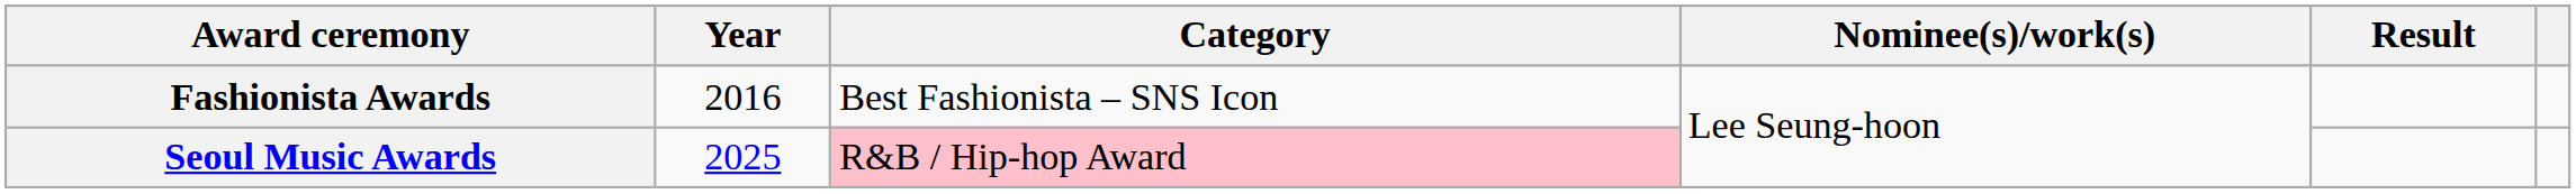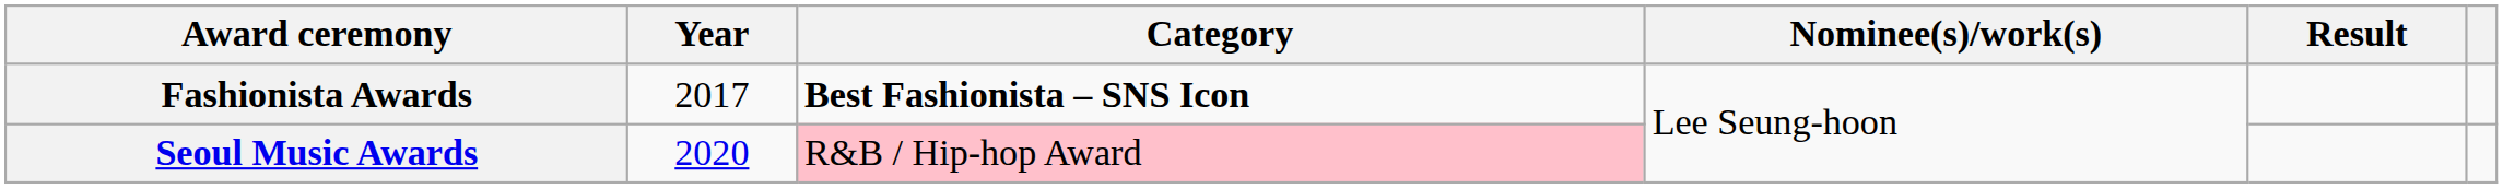Fashionista Awards | Year: 2016 -> 2017
Fashionista Awards | Category: normal -> bold
Seoul Music Awards | Year: 2025 -> 2020
